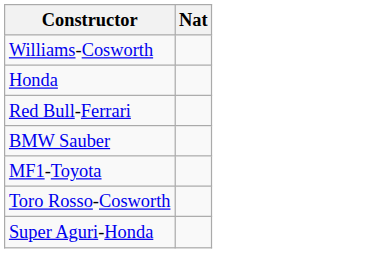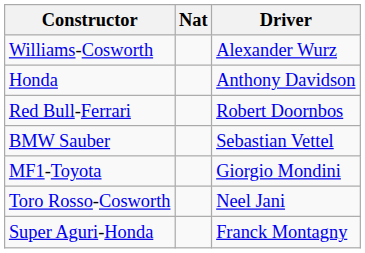+ column: Driver | Alexander Wurz | Anthony Davidson | Robert Doornbos | Sebastian Vettel | Giorgio Mondini | Neel Jani | Franck Montagny
